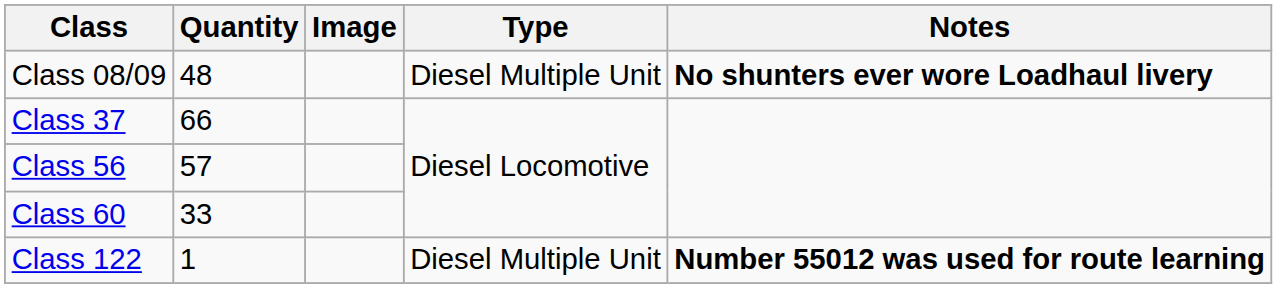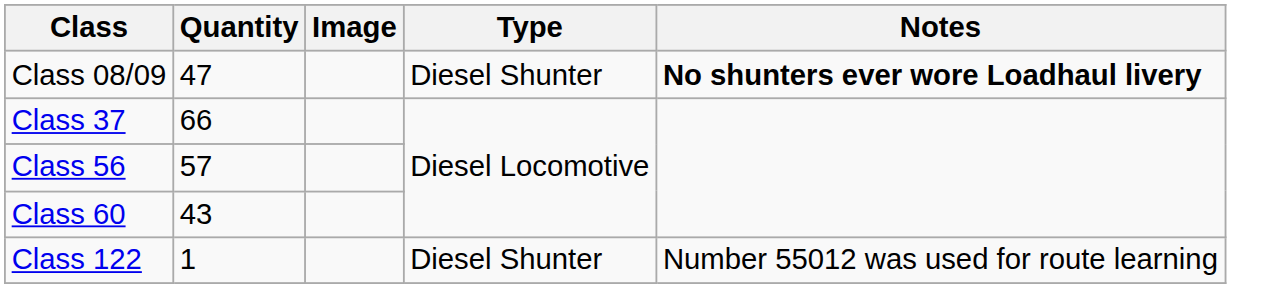Class 08/09 | Quantity: 48 -> 47
Class 08/09 | Type: Diesel Multiple Unit -> Diesel Shunter
Class 60 | Quantity: 33 -> 43
Class 122 | Type: Diesel Multiple Unit -> Diesel Shunter
Class 122 | Notes: bold -> normal
